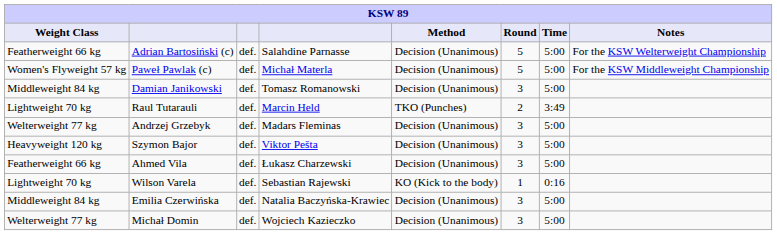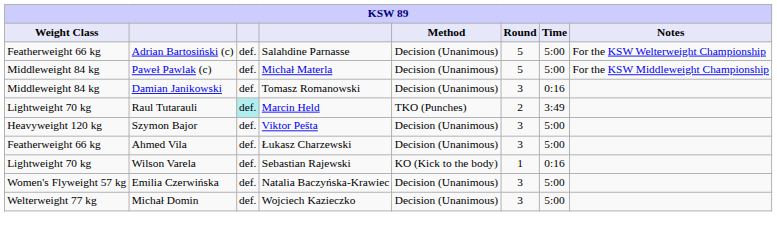Paweł Pawlak (c) | Weight Class: Women's Flyweight 57 kg -> Middleweight 84 kg
Damian Janikowski | Time: 5:00 -> 0:16
Raul Tutarauli | column 3: no background -> paleturquoise background
- row: Welterweight 77 kg | Andrzej Grzebyk | def. | Madars Fleminas | Decision (Unanimous) | 3 | 5:00
Emilia Czerwińska | Weight Class: Middleweight 84 kg -> Women's Flyweight 57 kg
